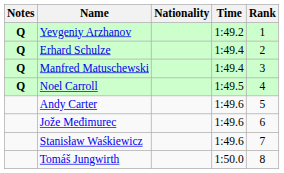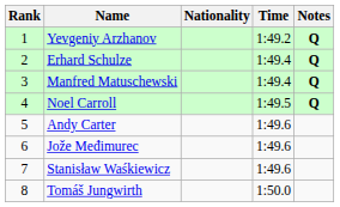columns swapped: Rank <-> Notes
